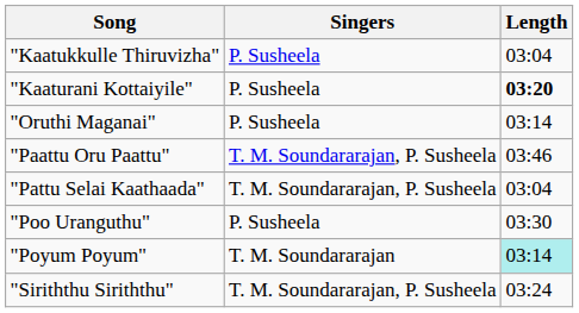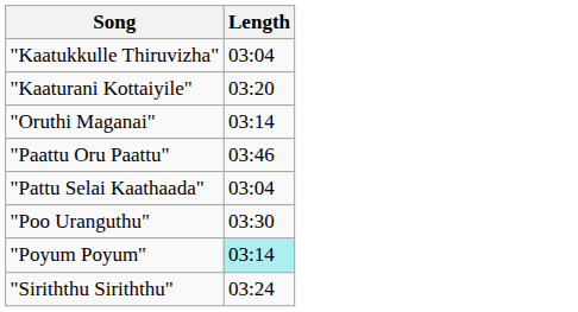- column: Singers | P. Susheela | P. Susheela | P. Susheela | T. M. Soundararajan, P. Susheela | T. M. Soundararajan, P. Susheela | P. Susheela | T. M. Soundararajan | T. M. Soundararajan, P. Susheela
"Kaaturani Kottaiyile" | Length: bold -> normal
